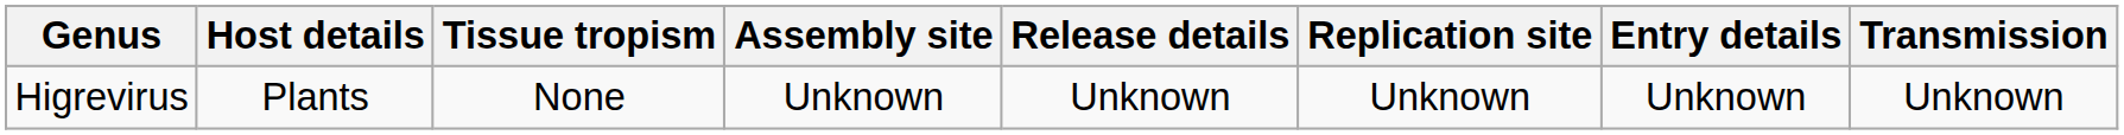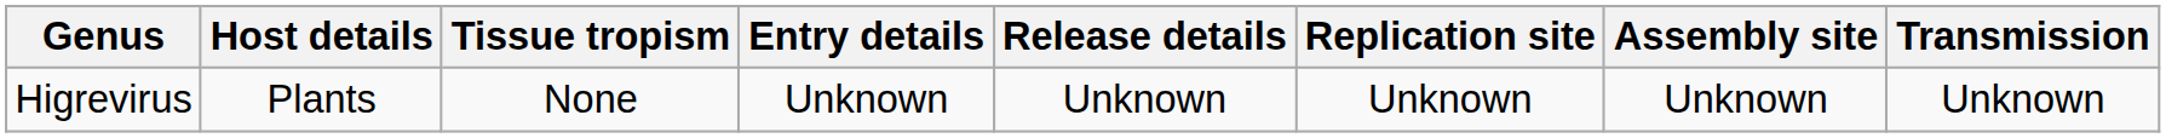columns swapped: Entry details <-> Assembly site
